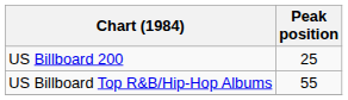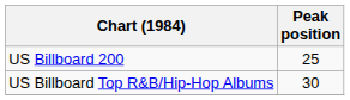US Billboard Top R&B/Hip-Hop Albums | Peak position: 55 -> 30
